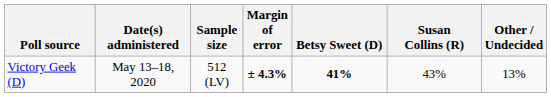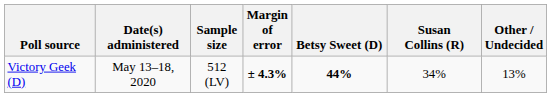Victory Geek (D) | Betsy Sweet (D): 41% -> 44%
Victory Geek (D) | Susan Collins (R): 43% -> 34%
